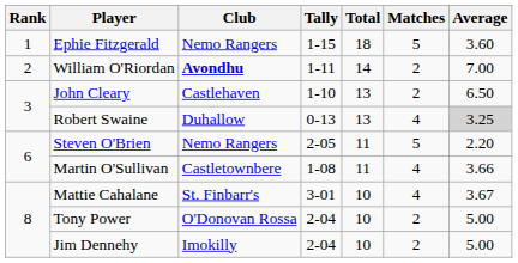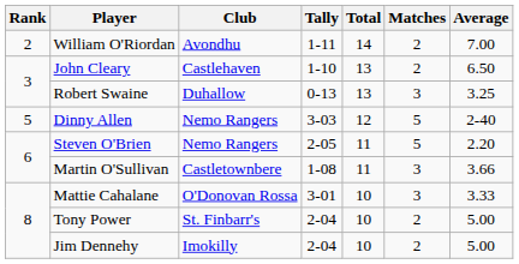- row: 1 | Ephie Fitzgerald | Nemo Rangers | 1-15 | 18 | 5 | 3.60
William O'Riordan | Club: bold -> normal
Robert Swaine | Matches: 4 -> 3
Robert Swaine | Average: lightgrey background -> no background
+ row: 5 | Dinny Allen | Nemo Rangers | 3-03 | 12 | 5 | 2-40
Martin O'Sullivan | Matches: 4 -> 3
Mattie Cahalane | Club: St. Finbarr's -> O'Donovan Rossa
Mattie Cahalane | Matches: 4 -> 3
Mattie Cahalane | Average: 3.67 -> 3.33
Tony Power | Club: O'Donovan Rossa -> St. Finbarr's
